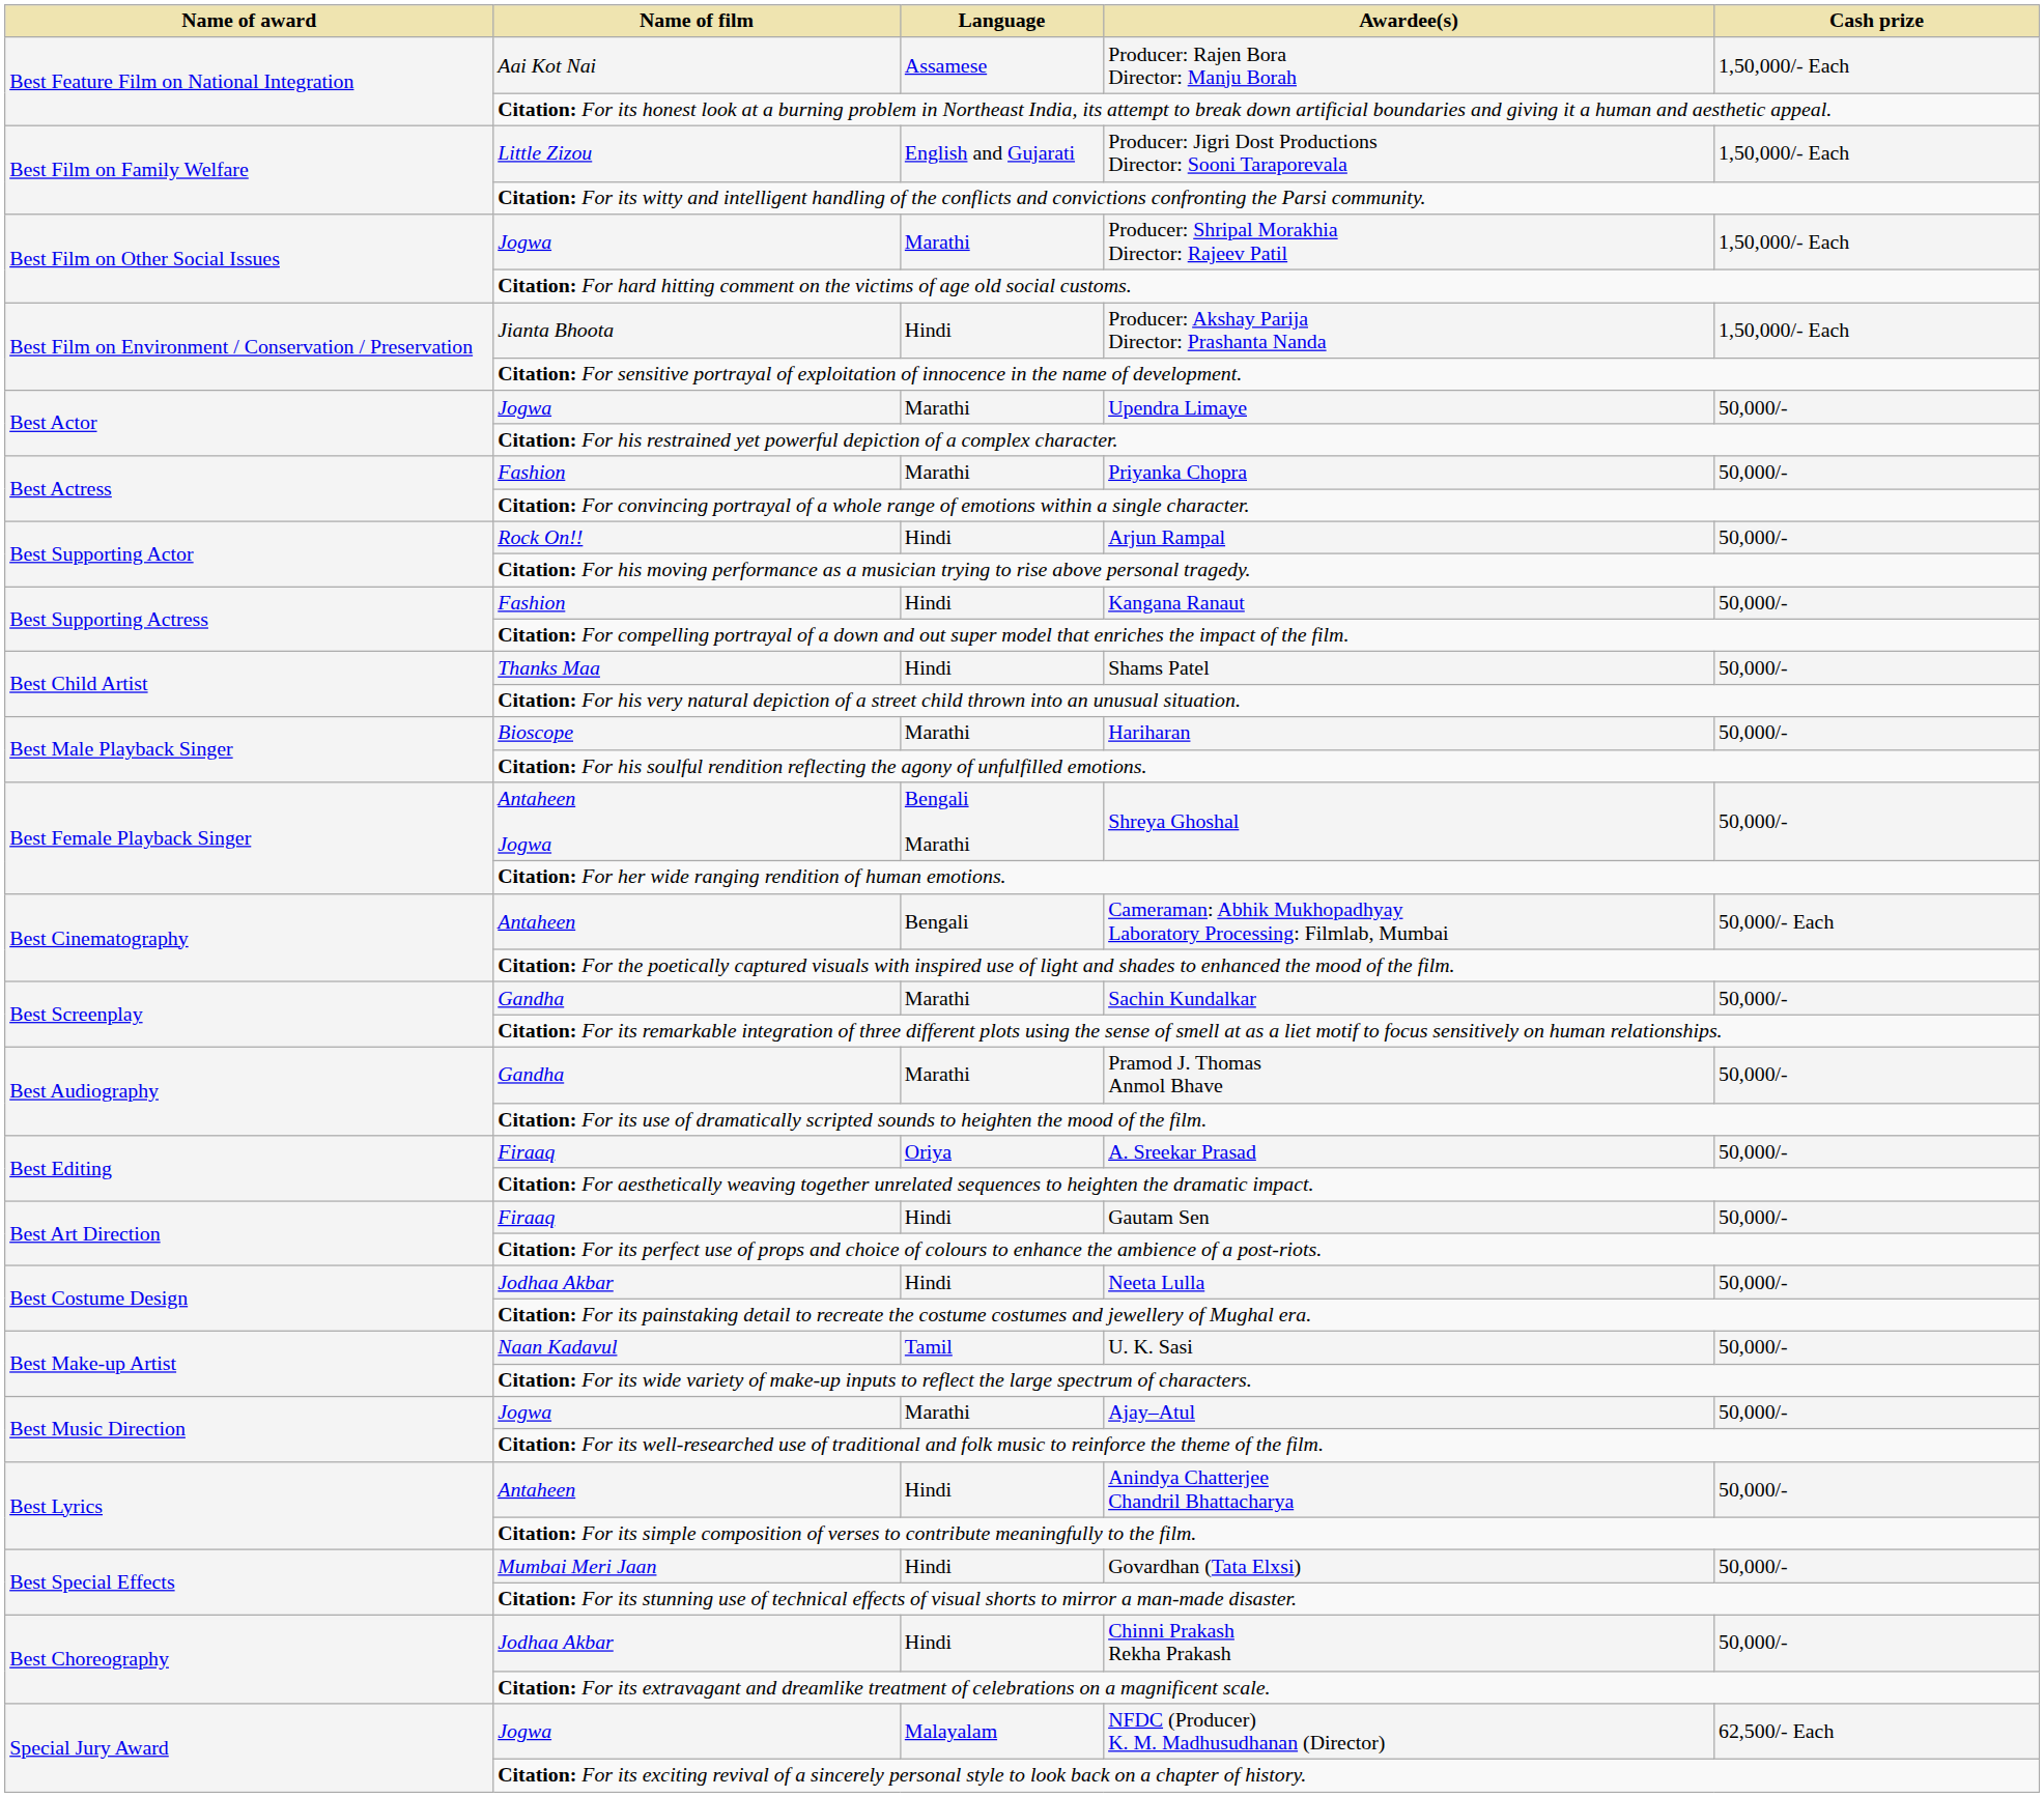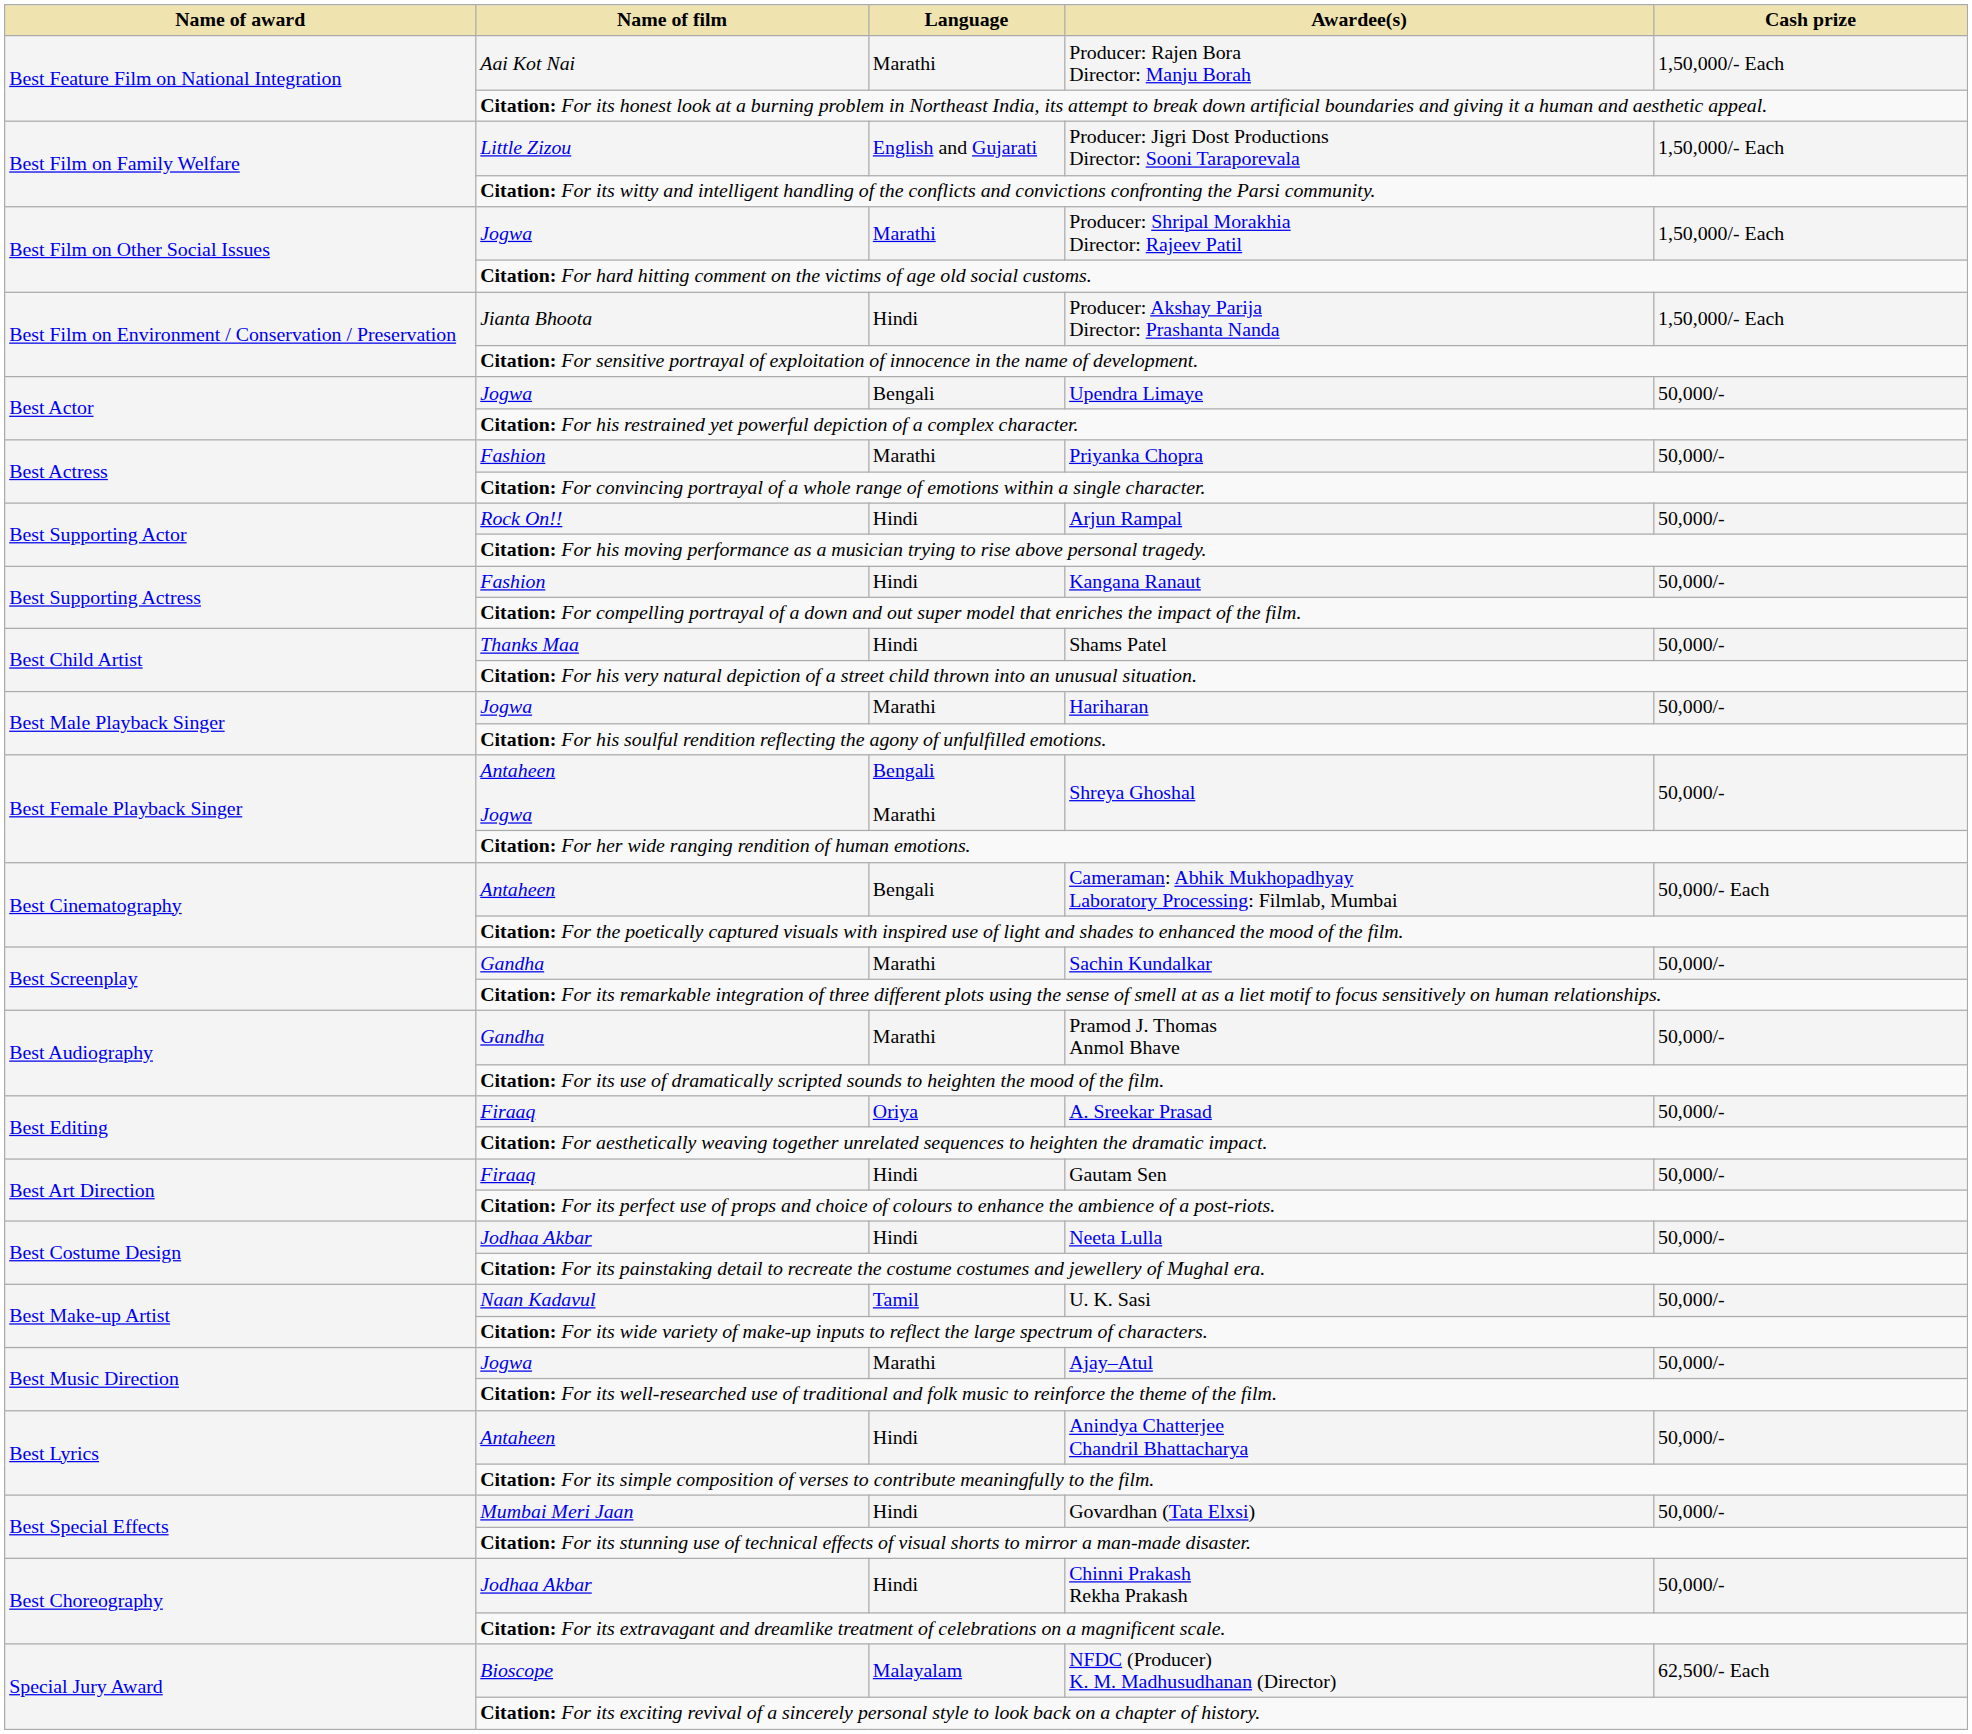Producer: Rajen Bora Director: Manju Borah | Language: Assamese -> Marathi
Upendra Limaye | Language: Marathi -> Bengali
Hariharan | Name of film: Bioscope -> Jogwa
NFDC (Producer) K. M. Madhusudhanan (Director) | Name of film: Jogwa -> Bioscope
